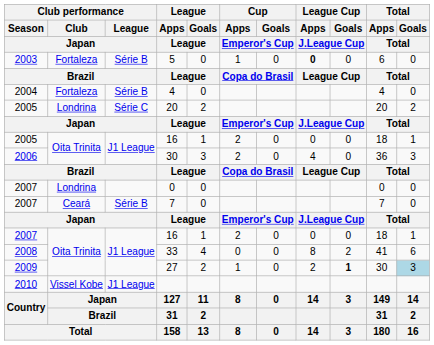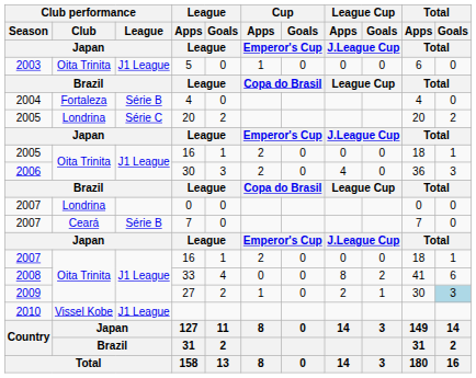5 | Club performance / Club / Japan: Fortaleza -> Oita Trinita
5 | Club performance / League / Japan: Série B -> J1 League
5 | League Cup / Apps / J.League Cup: bold -> normal
27 | League Cup / Goals / J.League Cup: bold -> normal
